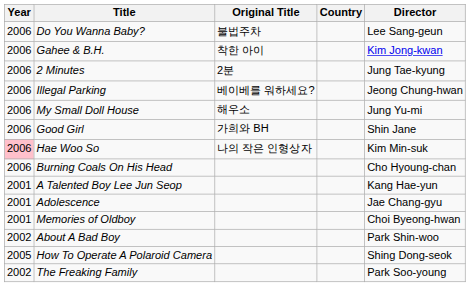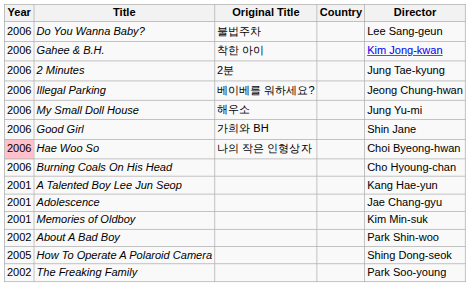Hae Woo So | Director: Kim Min-suk -> Choi Byeong-hwan
Memories of Oldboy | Director: Choi Byeong-hwan -> Kim Min-suk
